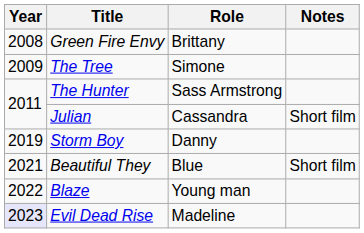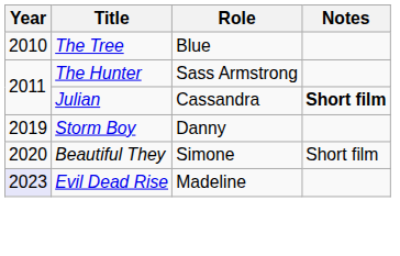- row: 2008 | Green Fire Envy | Brittany
The Tree | Year: 2009 -> 2010
The Tree | Role: Simone -> Blue
Julian | Notes: normal -> bold
Beautiful They | Year: 2021 -> 2020
Beautiful They | Role: Blue -> Simone
- row: 2022 | Blaze | Young man
